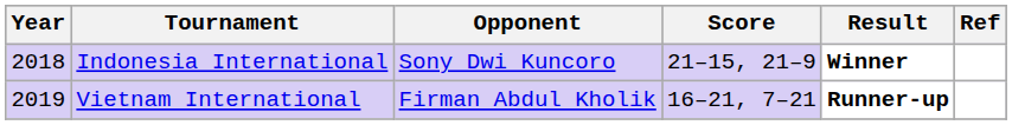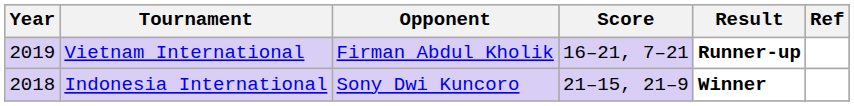rows swapped: Indonesia International <-> Vietnam International
